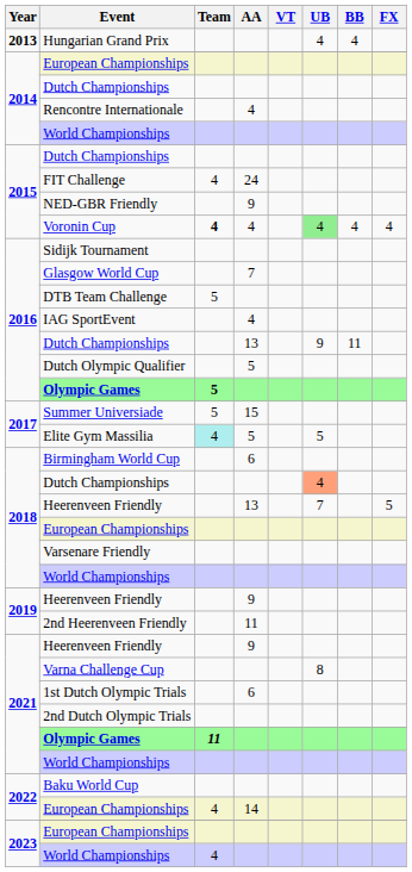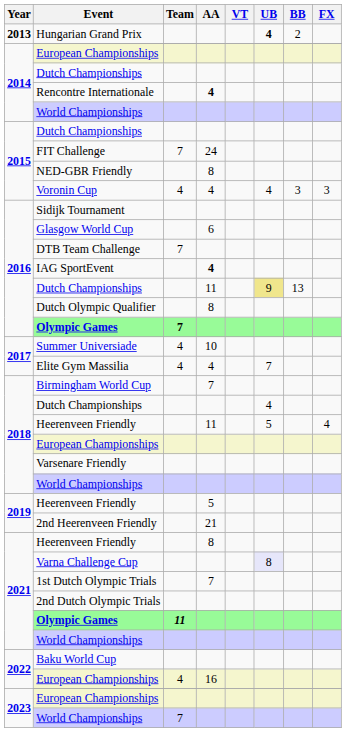Hungarian Grand Prix | UB: normal -> bold
Hungarian Grand Prix | BB: 4 -> 2
Rencontre Internationale | AA: normal -> bold
FIT Challenge | Team: 4 -> 7
NED-GBR Friendly | AA: 9 -> 8
Voronin Cup | Team: bold -> normal
Voronin Cup | UB: lightgreen background -> no background
Voronin Cup | BB: 4 -> 3
Voronin Cup | FX: 4 -> 3
Glasgow World Cup | AA: 7 -> 6
DTB Team Challenge | Team: 5 -> 7
IAG SportEvent | AA: normal -> bold
2016 / Dutch Championships | AA: 13 -> 11
2016 / Dutch Championships | UB: no background -> khaki background
2016 / Dutch Championships | BB: 11 -> 13
Dutch Olympic Qualifier | AA: 5 -> 8
2016 / Olympic Games | Team: 5 -> 7
Summer Universiade | Team: 5 -> 4
Summer Universiade | AA: 15 -> 10
Elite Gym Massilia | Team: paleturquoise background -> no background
Elite Gym Massilia | AA: 5 -> 4
Elite Gym Massilia | UB: 5 -> 7
Birmingham World Cup | AA: 6 -> 7
2018 / Dutch Championships | UB: lightsalmon background -> no background
2018 / Heerenveen Friendly | AA: 13 -> 11
2018 / Heerenveen Friendly | UB: 7 -> 5
2018 / Heerenveen Friendly | FX: 5 -> 4
2019 / Heerenveen Friendly | AA: 9 -> 5
2nd Heerenveen Friendly | AA: 11 -> 21
2021 / Heerenveen Friendly | AA: 9 -> 8
Varna Challenge Cup | UB: no background -> lavender background
1st Dutch Olympic Trials | AA: 6 -> 7
2022 / European Championships | AA: 14 -> 16
2023 / World Championships | Team: 4 -> 7
